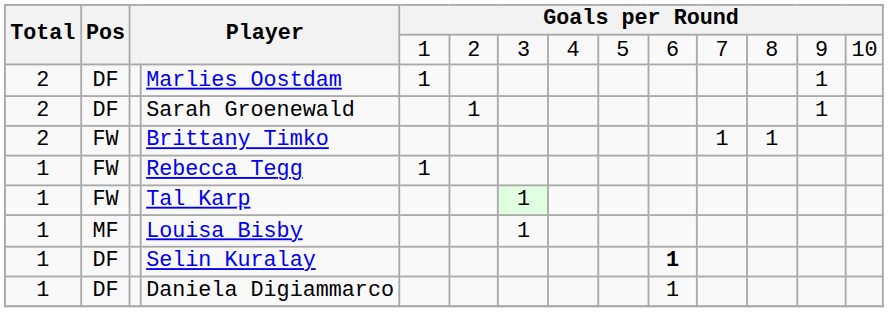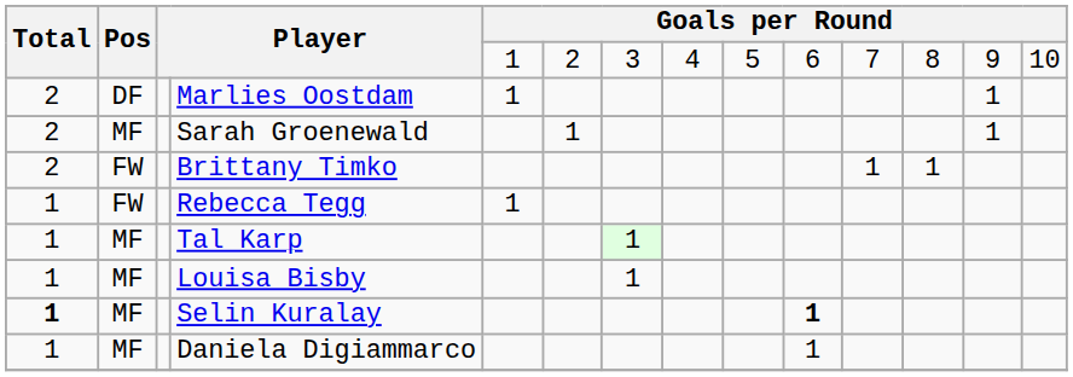Sarah Groenewald | Pos: DF -> MF
Tal Karp | Pos: FW -> MF
Selin Kuralay | Total: normal -> bold
Selin Kuralay | Pos: DF -> MF
Daniela Digiammarco | Pos: DF -> MF
